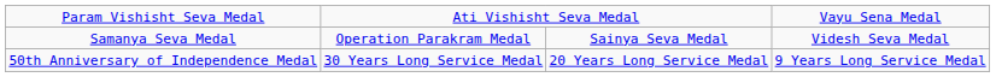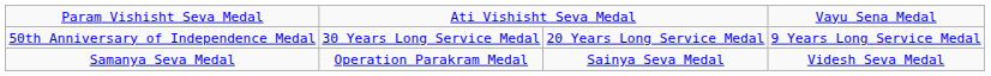rows swapped: Samanya Seva Medal <-> 50th Anniversary of Independence Medal
